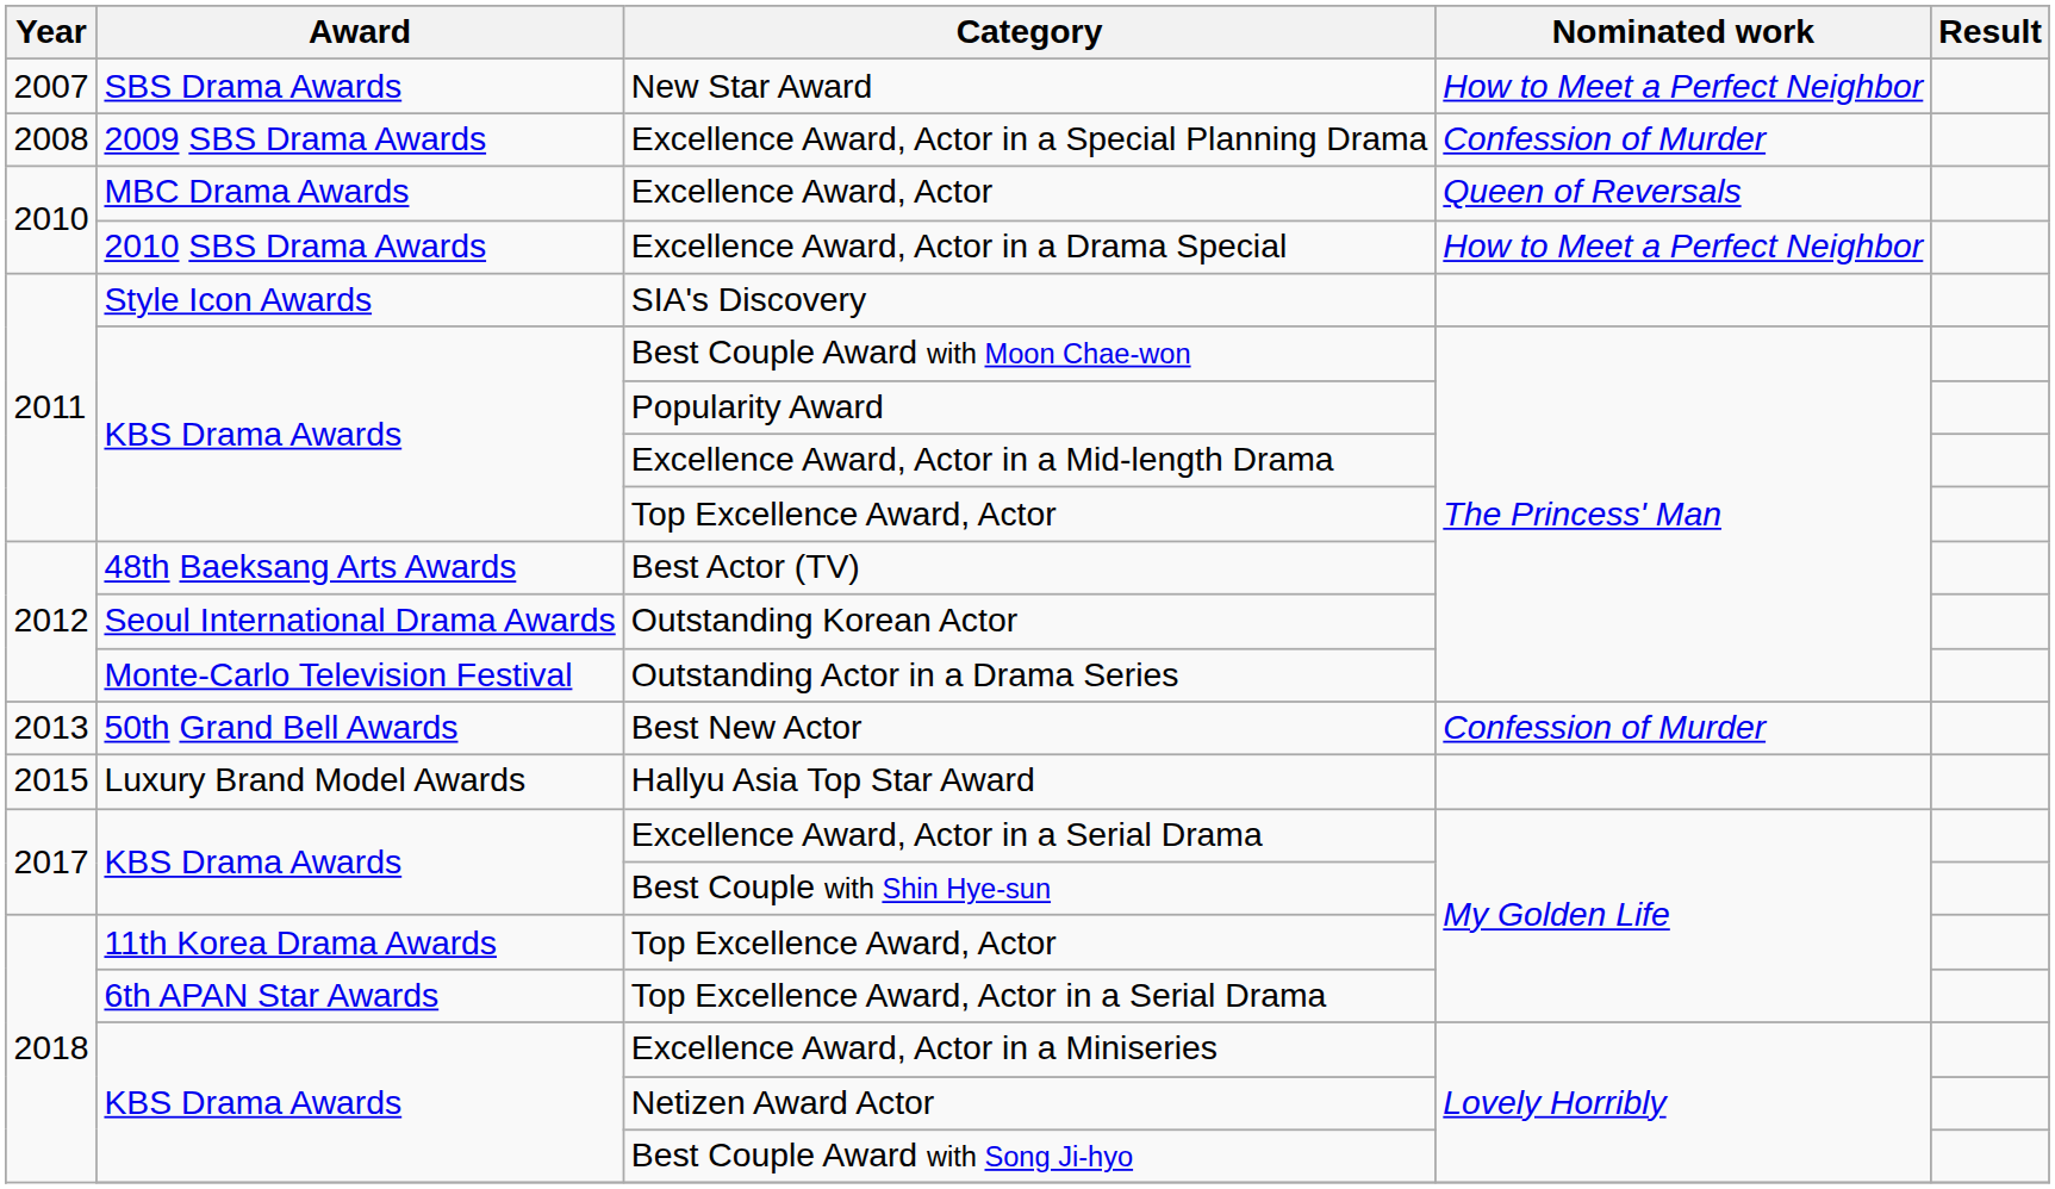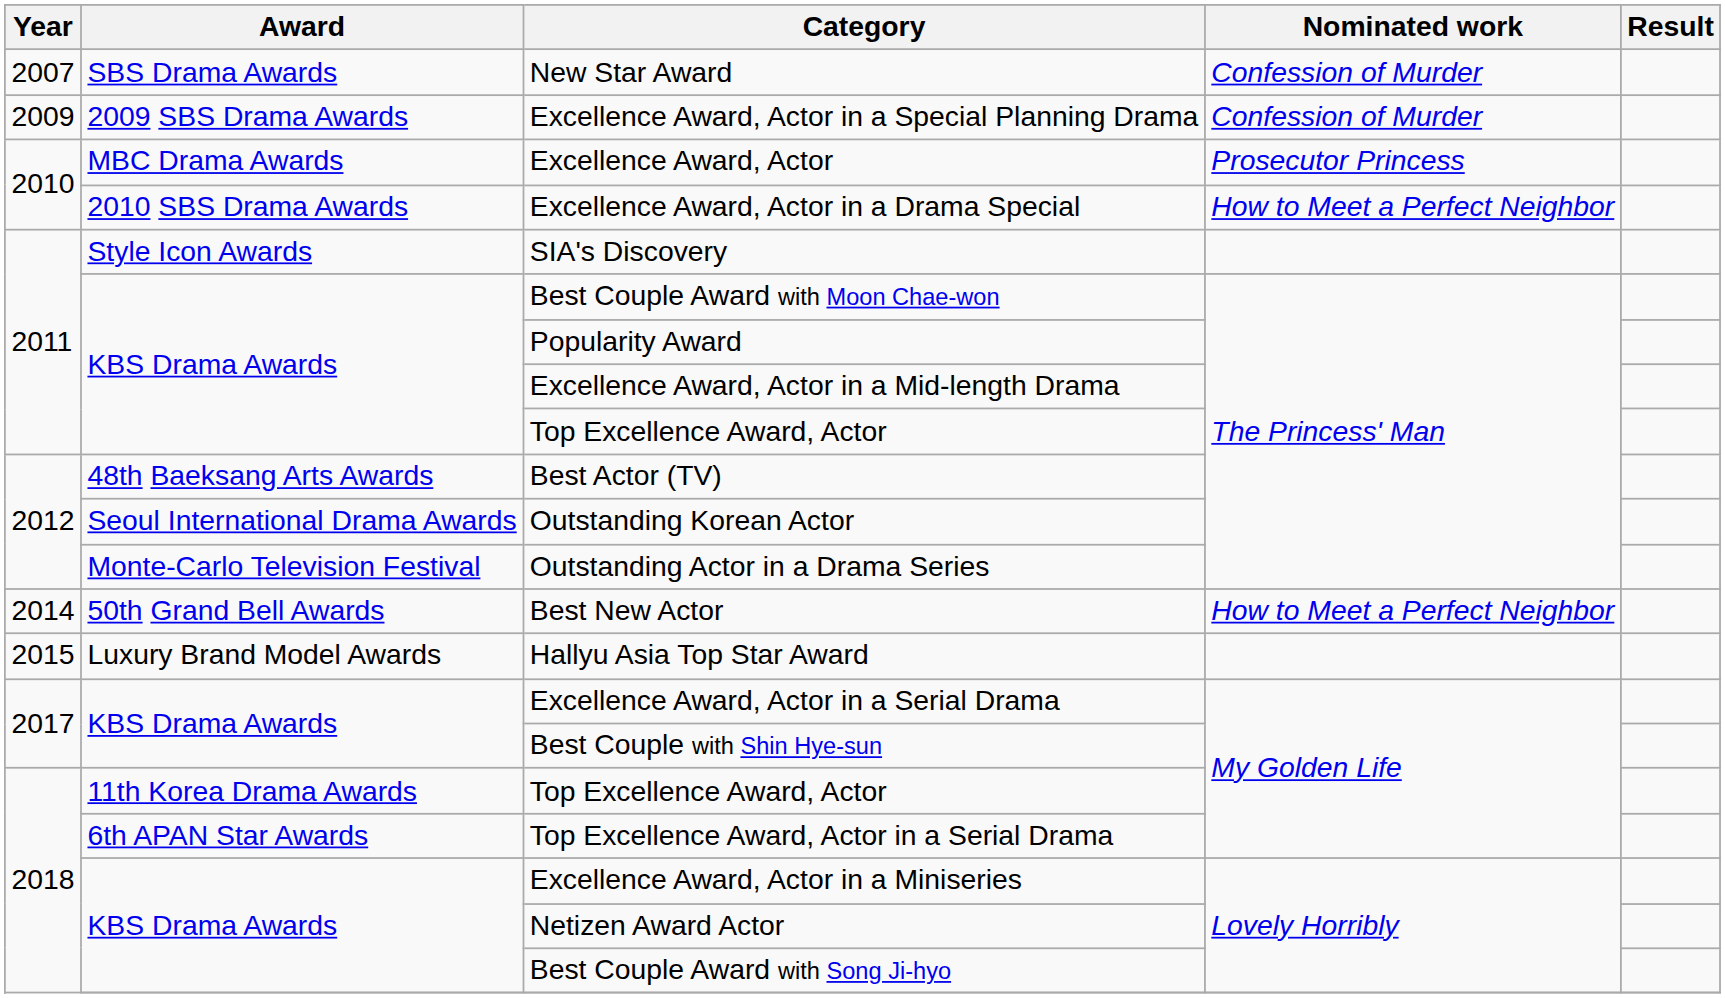New Star Award | Nominated work: How to Meet a Perfect Neighbor -> Confession of Murder
Excellence Award, Actor in a Special Planning Drama | Year: 2008 -> 2009
Excellence Award, Actor | Nominated work: Queen of Reversals -> Prosecutor Princess
Best New Actor | Year: 2013 -> 2014
Best New Actor | Nominated work: Confession of Murder -> How to Meet a Perfect Neighbor
